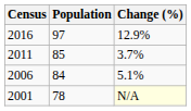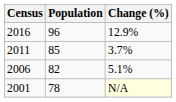2016 | Population: 97 -> 96
2006 | Population: 84 -> 82
